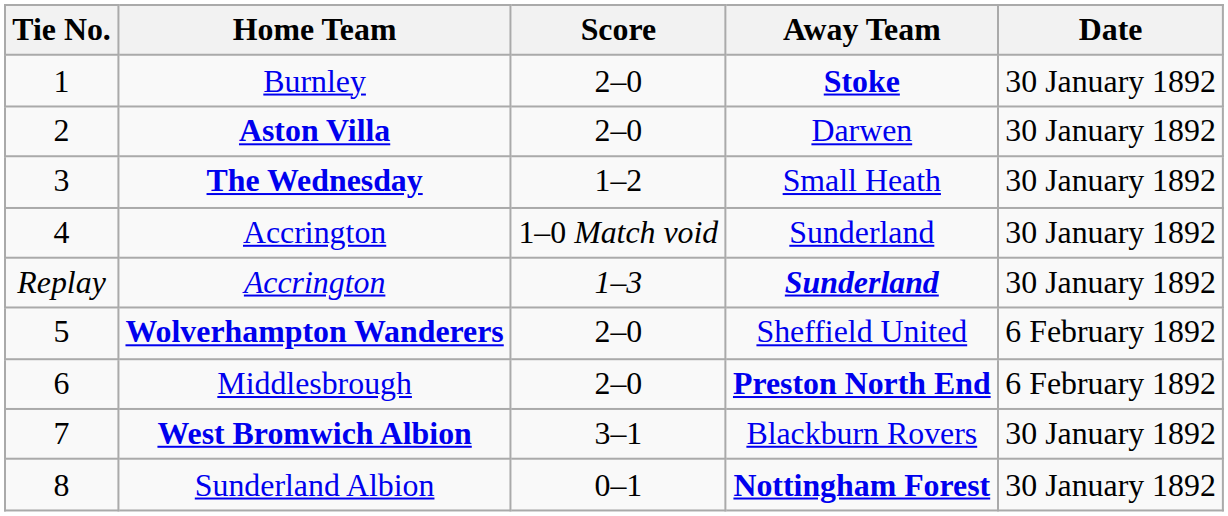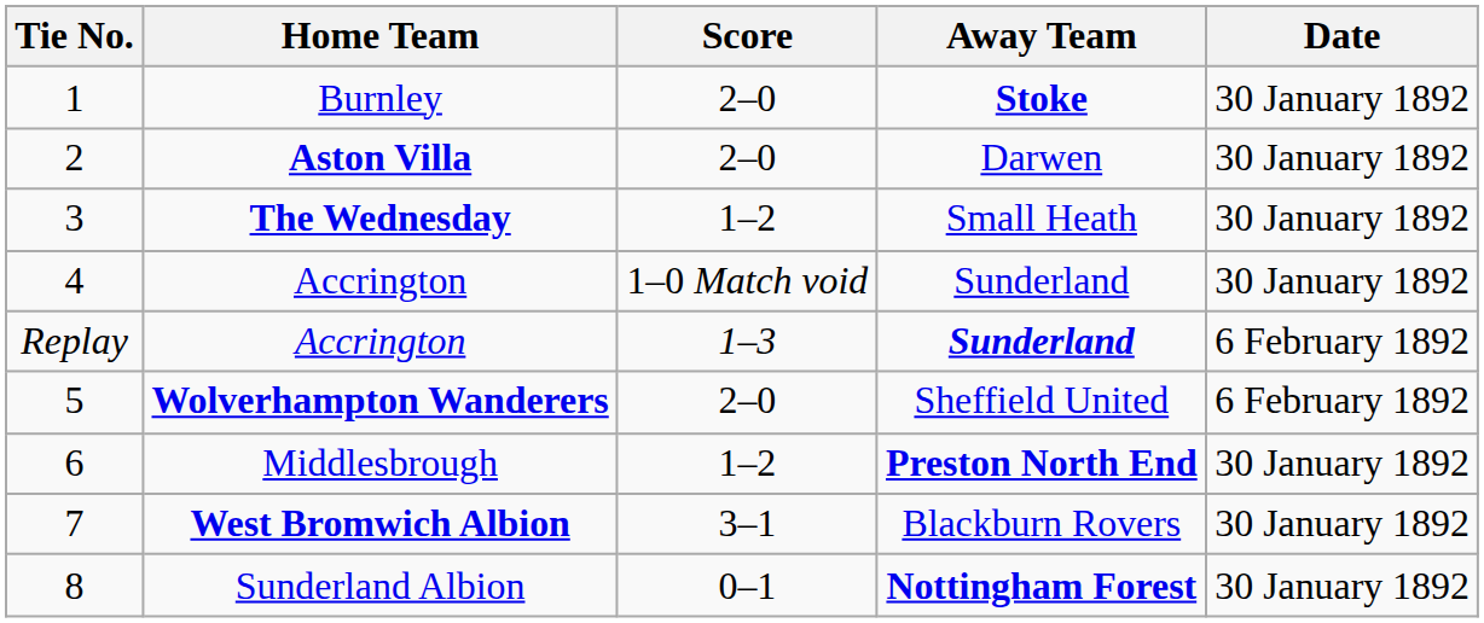Replay | Date: 30 January 1892 -> 6 February 1892
6 | Score: 2–0 -> 1–2
6 | Date: 6 February 1892 -> 30 January 1892
